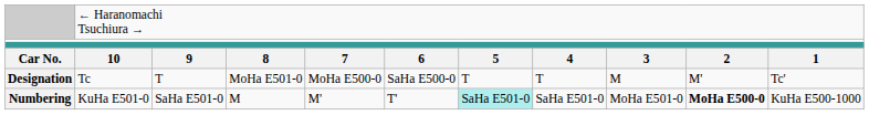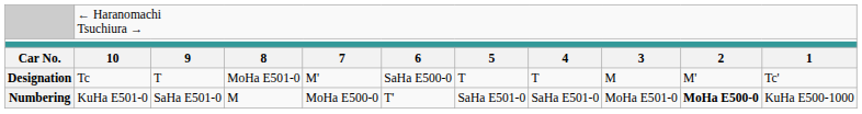Designation | column 5: MoHa E500-0 -> M'
Numbering | column 5: M' -> MoHa E500-0
Numbering | column 7: paleturquoise background -> no background
